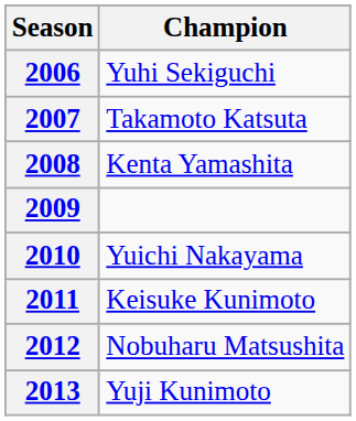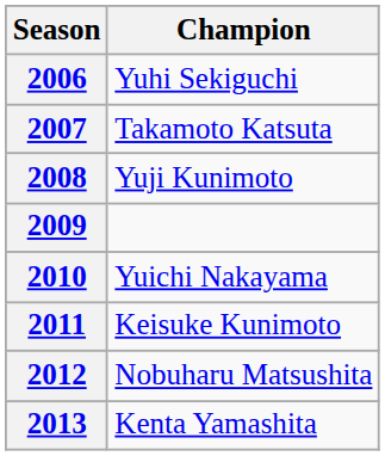2008 | Champion: Kenta Yamashita -> Yuji Kunimoto
2013 | Champion: Yuji Kunimoto -> Kenta Yamashita
